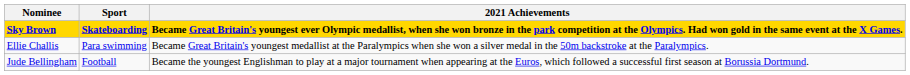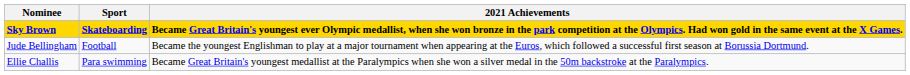rows swapped: Jude Bellingham <-> Ellie Challis
